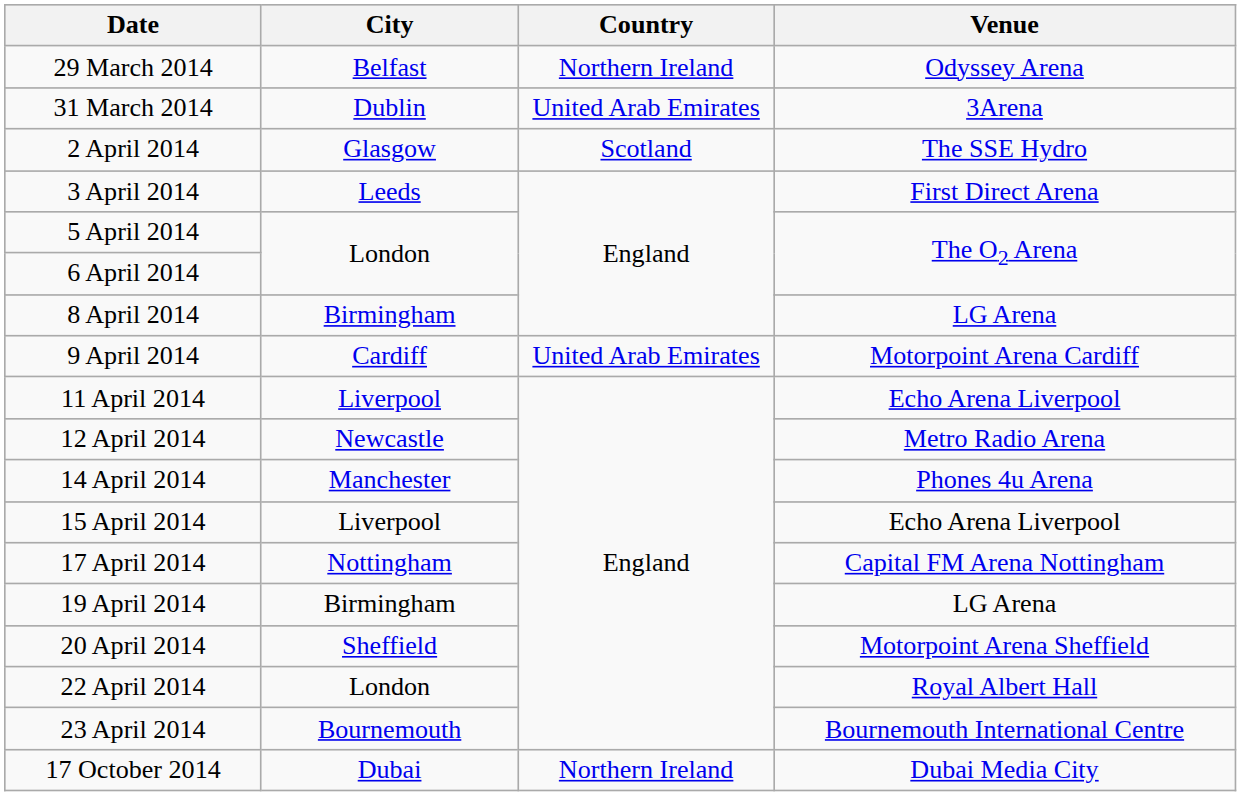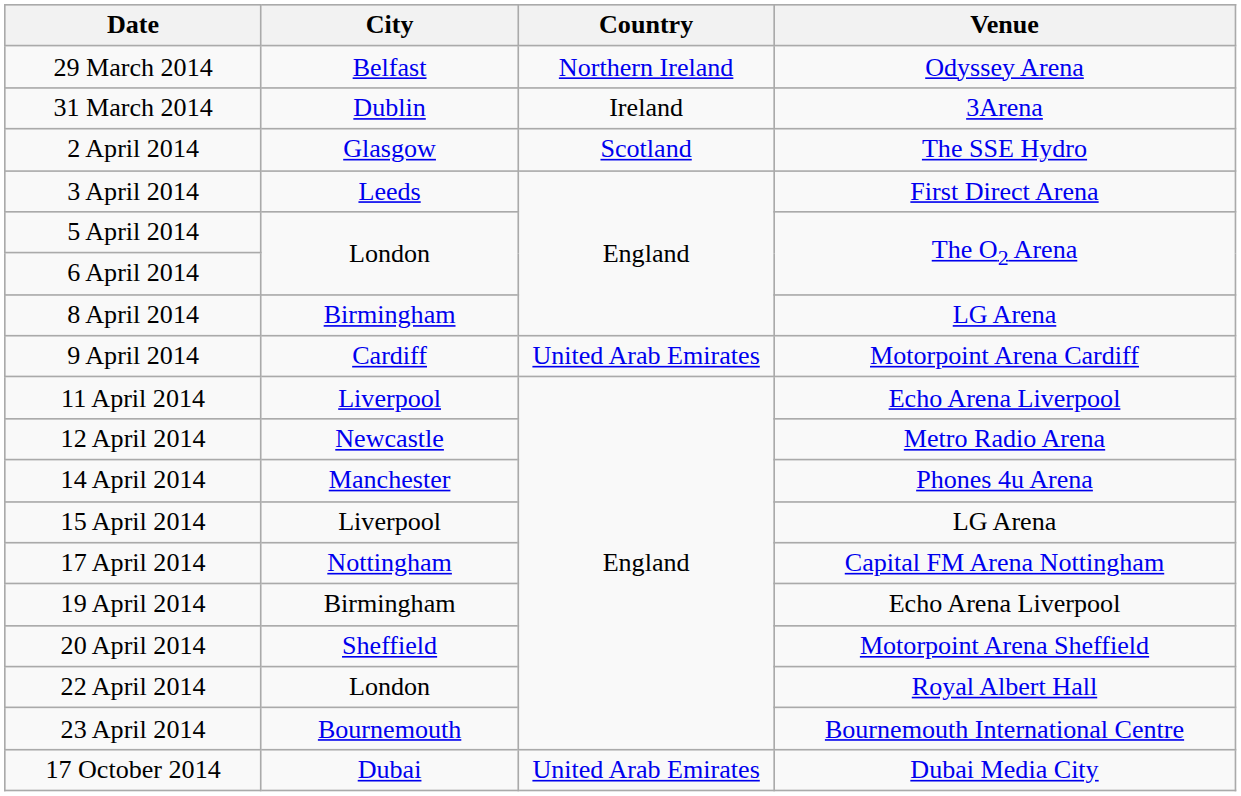31 March 2014 | Country: United Arab Emirates -> Ireland
15 April 2014 | Venue: Echo Arena Liverpool -> LG Arena
19 April 2014 | Venue: LG Arena -> Echo Arena Liverpool
17 October 2014 | Country: Northern Ireland -> United Arab Emirates
